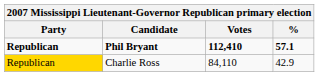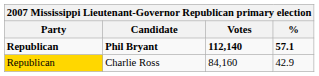Phil Bryant | Votes: 112,410 -> 112,140
Charlie Ross | Votes: 84,110 -> 84,160
